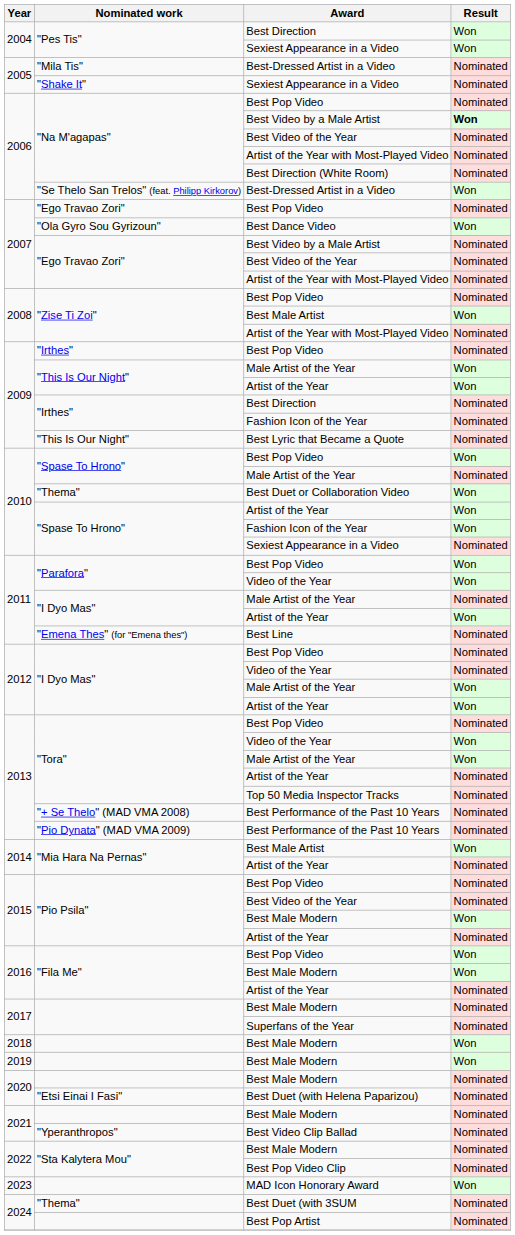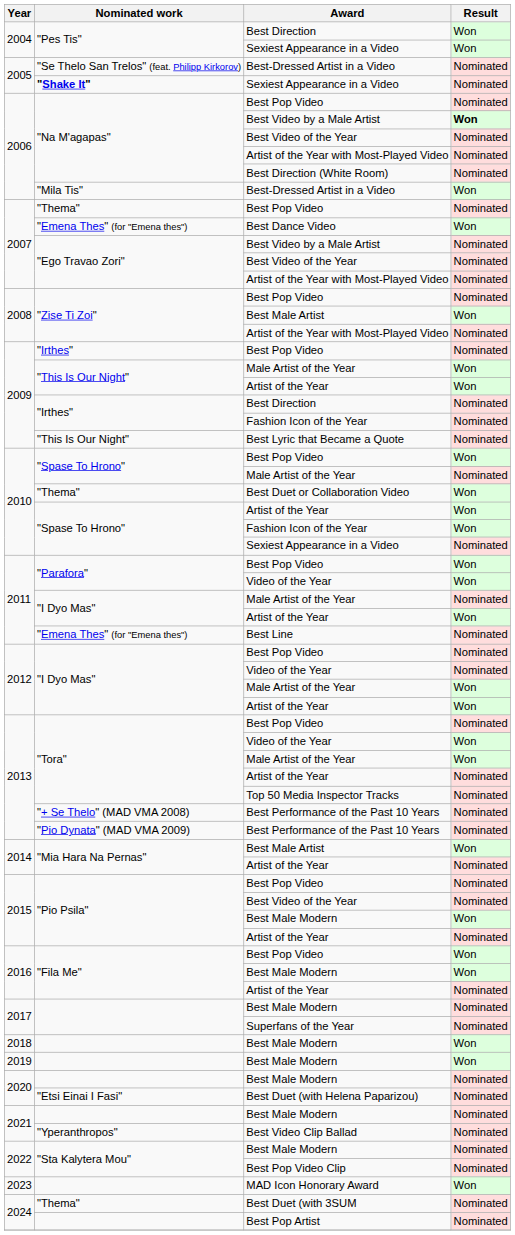2005 / Best-Dressed Artist in a Video | Nominated work: "Mila Tis" -> "Se Thelo San Trelos" (feat. Philipp Kirkorov)
2005 / Sexiest Appearance in a Video | Nominated work: normal -> bold
2006 / Best-Dressed Artist in a Video | Nominated work: "Se Thelo San Trelos" (feat. Philipp Kirkorov) -> "Mila Tis"
2007 / Best Pop Video | Nominated work: "Ego Travao Zori" -> "Thema"
Best Dance Video | Nominated work: "Ola Gyro Sou Gyrizoun" -> "Emena Thes" (for "Emena thes")
